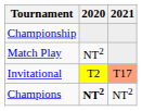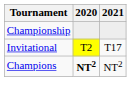- row: Match Play | NT2
Invitational | 2021: lightsalmon background -> no background
